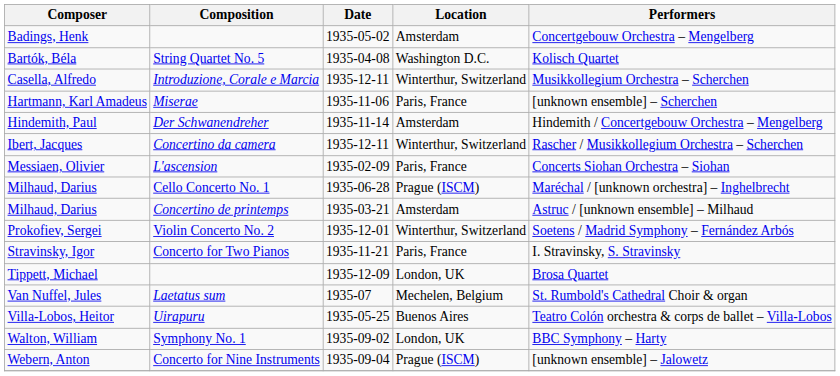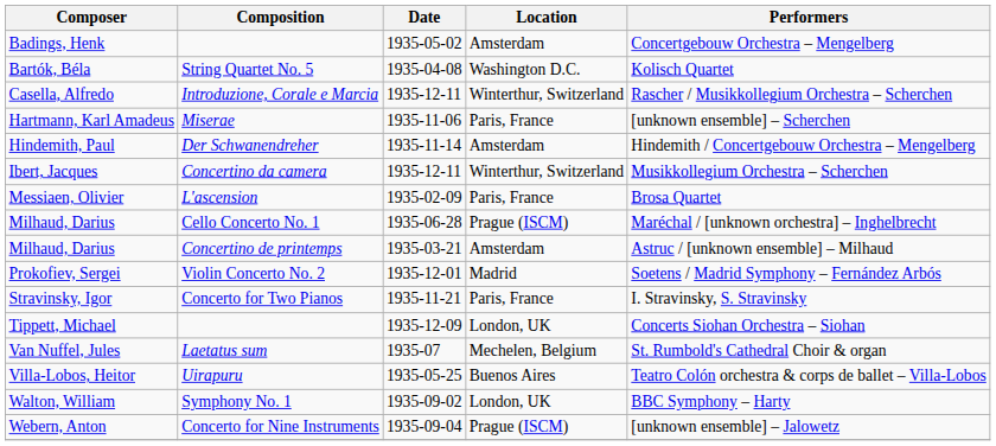Casella, Alfredo | Performers: Musikkollegium Orchestra – Scherchen -> Rascher / Musikkollegium Orchestra – Scherchen
Ibert, Jacques | Performers: Rascher / Musikkollegium Orchestra – Scherchen -> Musikkollegium Orchestra – Scherchen
Messiaen, Olivier | Performers: Concerts Siohan Orchestra – Siohan -> Brosa Quartet
Prokofiev, Sergei | Location: Winterthur, Switzerland -> Madrid
Tippett, Michael | Performers: Brosa Quartet -> Concerts Siohan Orchestra – Siohan
